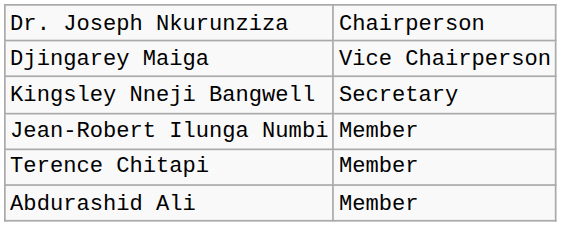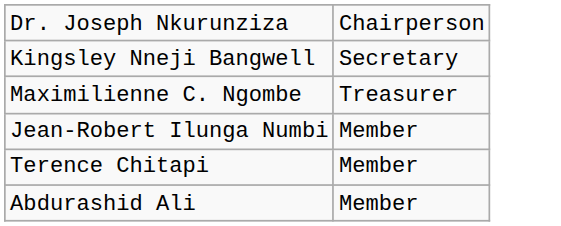- row: Djingarey Maiga | Vice Chairperson
+ row: Maximilienne C. Ngombe | Treasurer
